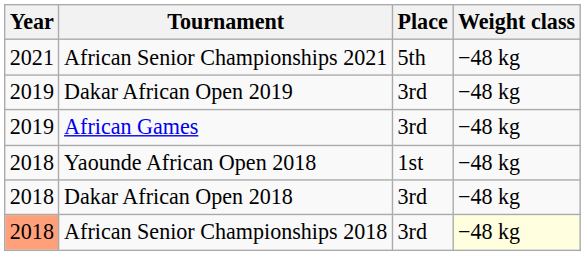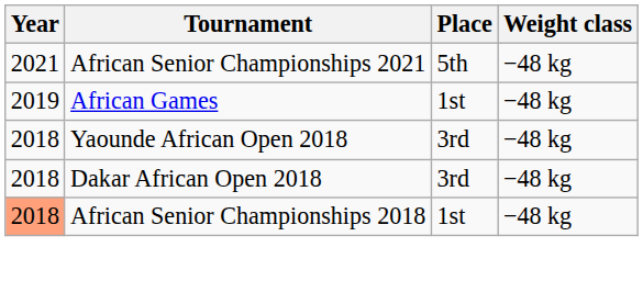- row: 2019 | Dakar African Open 2019 | 3rd | −48 kg
African Games | Place: 3rd -> 1st
Yaounde African Open 2018 | Place: 1st -> 3rd
African Senior Championships 2018 | Place: 3rd -> 1st
African Senior Championships 2018 | Weight class: lightyellow background -> no background
